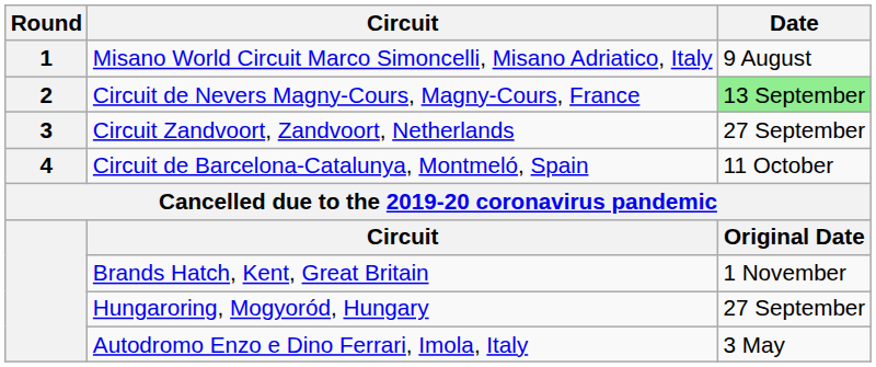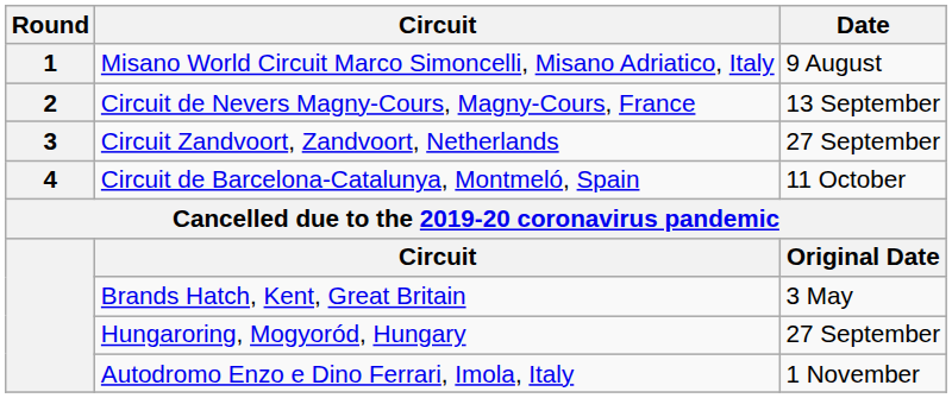Circuit de Nevers Magny-Cours, Magny-Cours, France | Date: lightgreen background -> no background
Brands Hatch, Kent, Great Britain | Date: 1 November -> 3 May
Autodromo Enzo e Dino Ferrari, Imola, Italy | Date: 3 May -> 1 November
